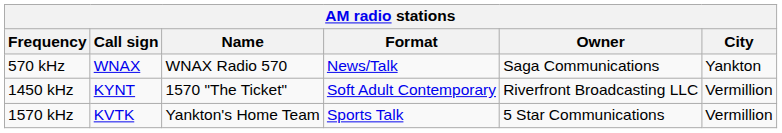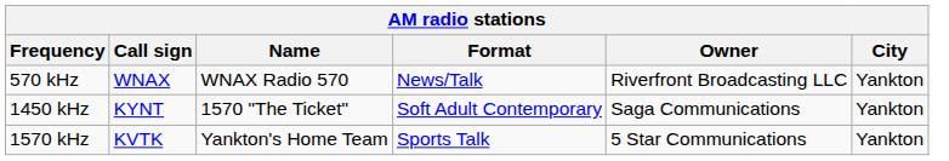570 kHz | Owner: Saga Communications -> Riverfront Broadcasting LLC
1450 kHz | Owner: Riverfront Broadcasting LLC -> Saga Communications
1450 kHz | City: Vermillion -> Yankton
1570 kHz | City: Vermillion -> Yankton
